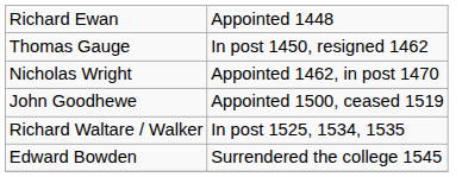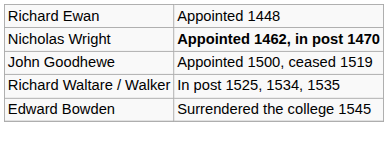- row: Thomas Gauge | In post 1450, resigned 1462
Nicholas Wright | column 2: normal -> bold
